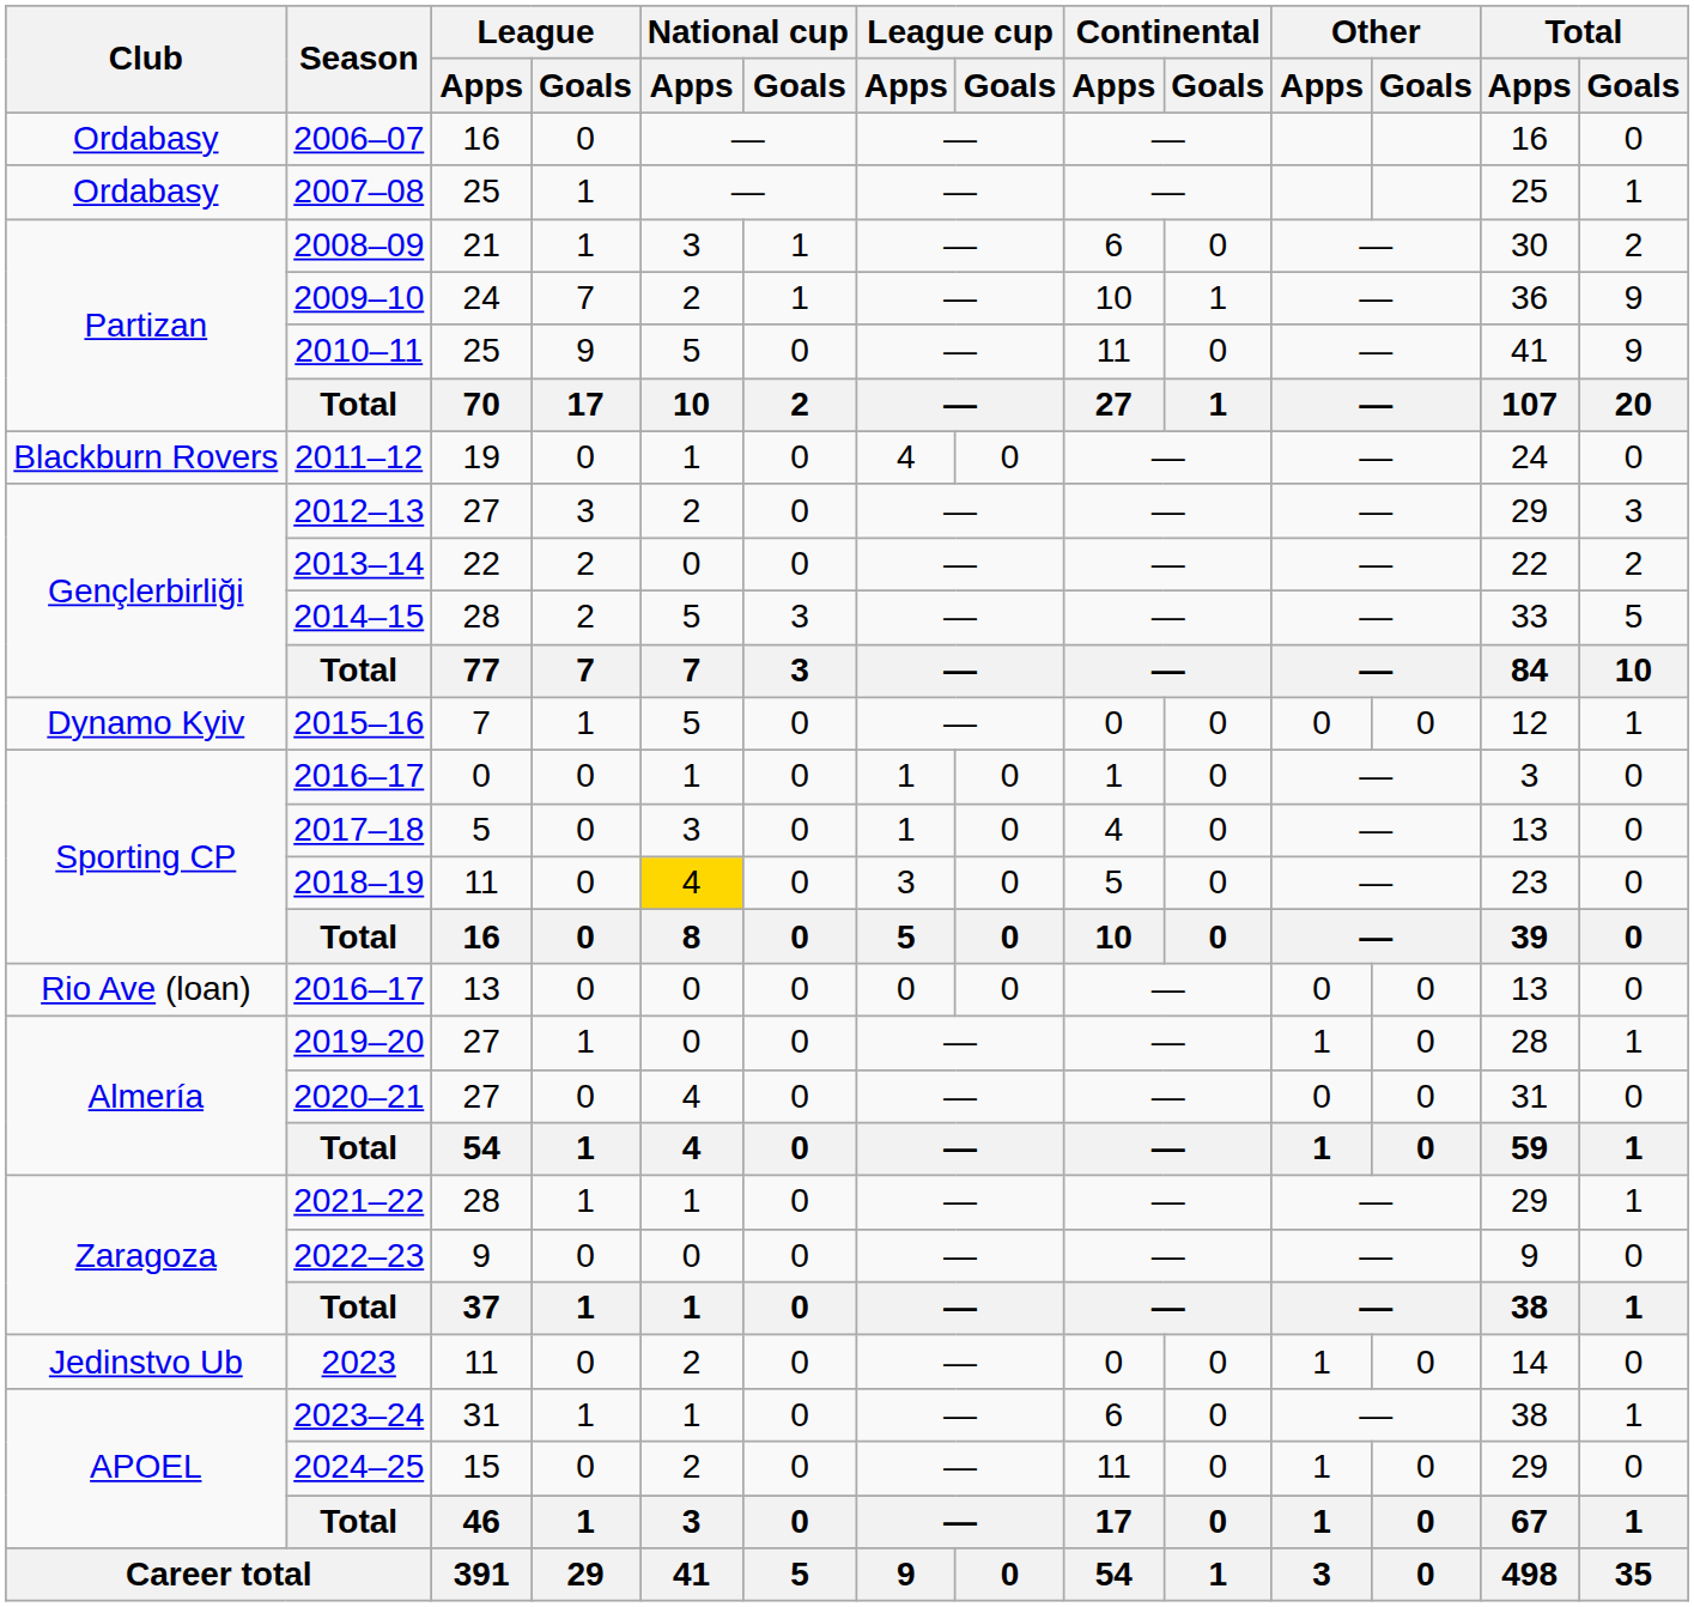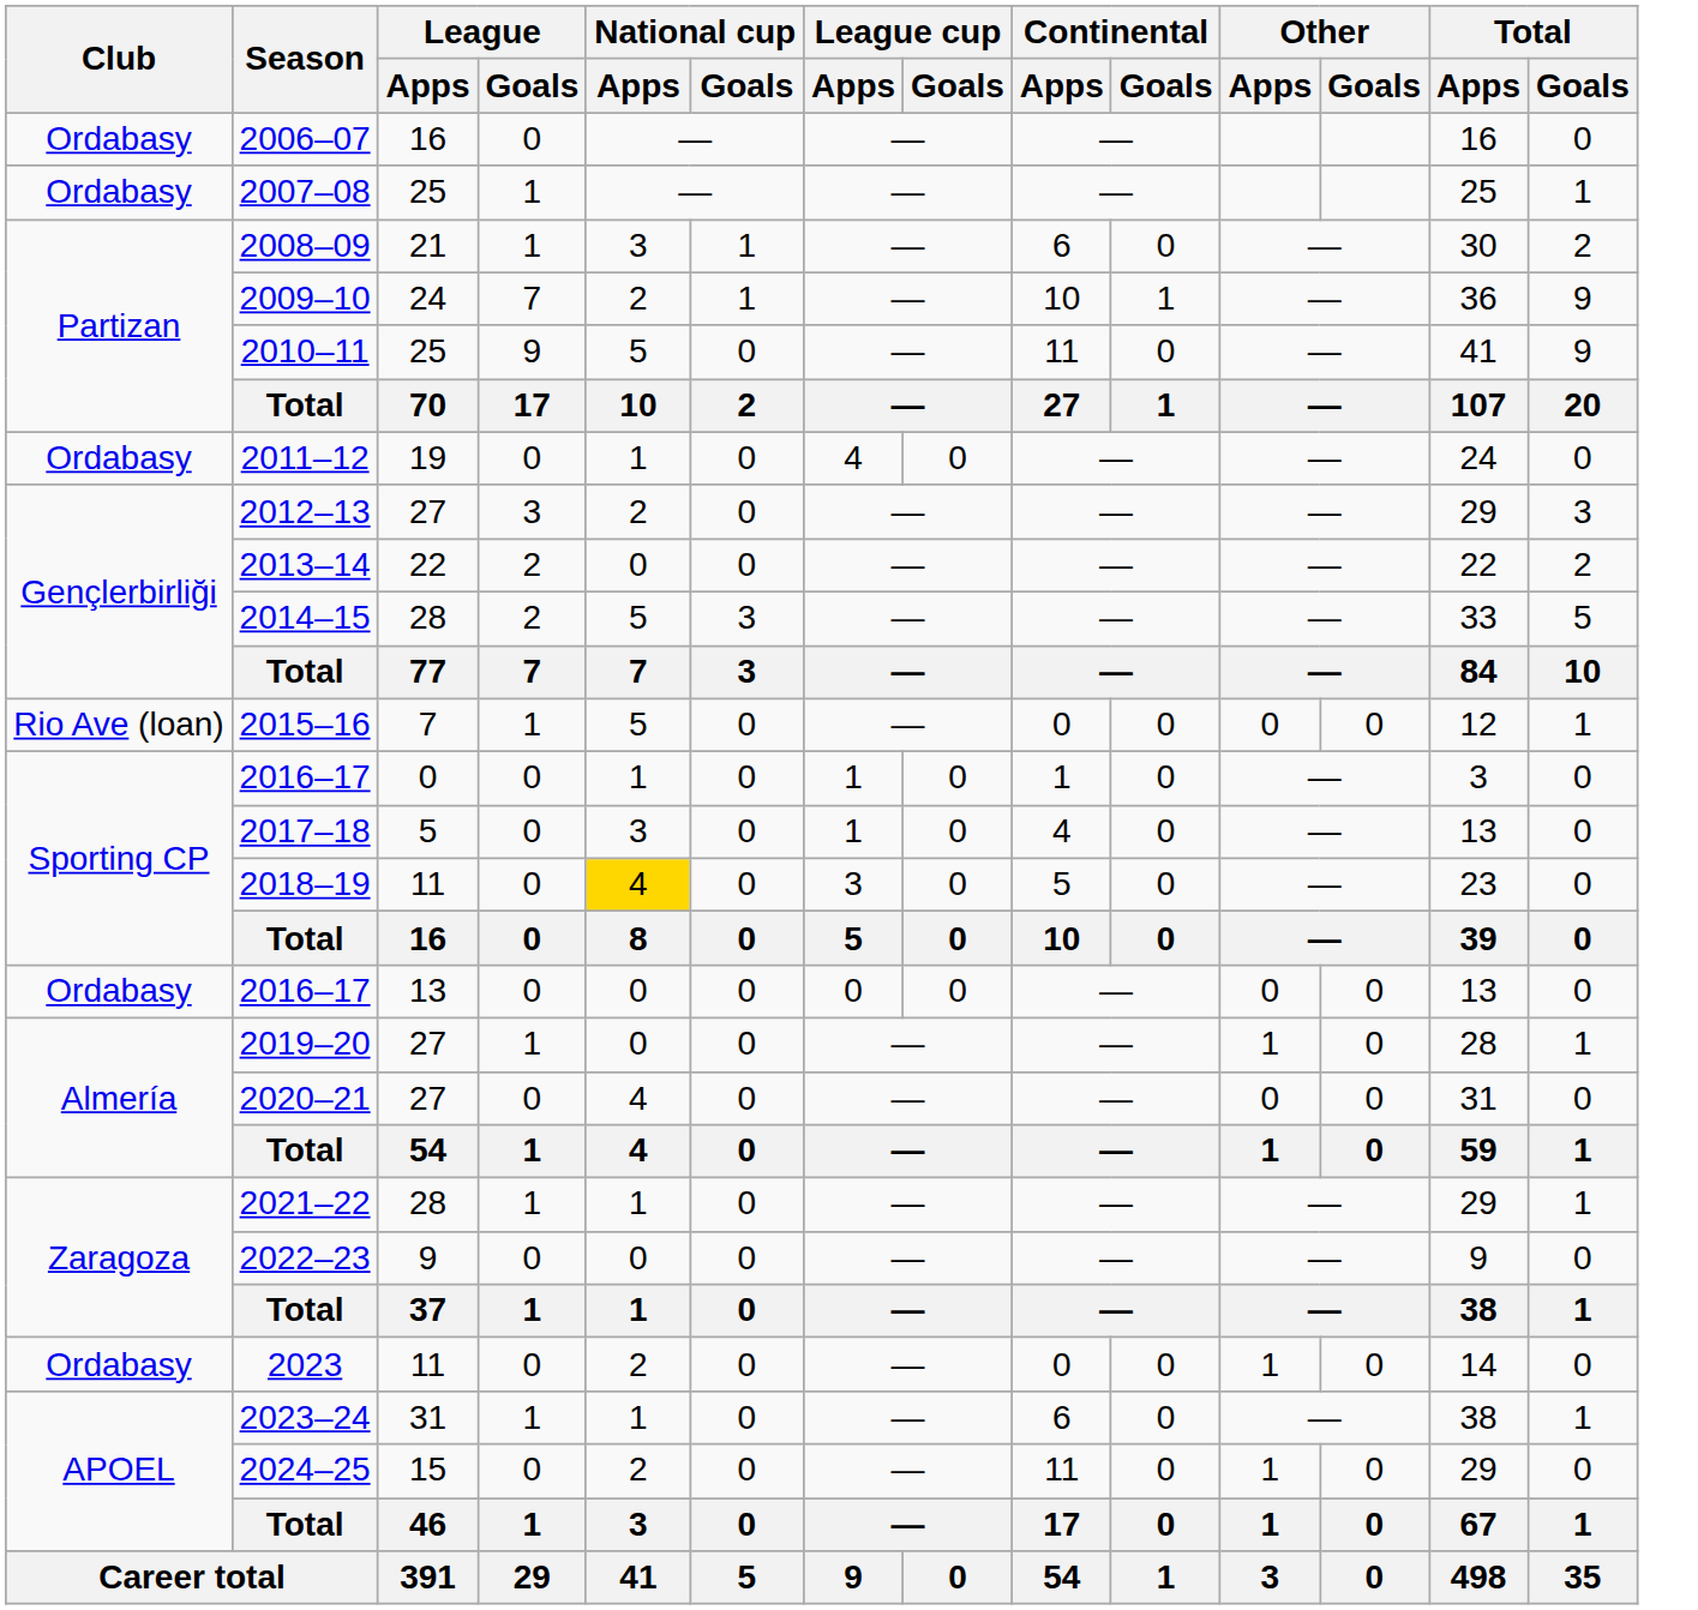2011–12 | Club: Blackburn Rovers -> Ordabasy
2015–16 | Club: Dynamo Kyiv -> Rio Ave (loan)
2016–17 / 13 | Club: Rio Ave (loan) -> Ordabasy
2023 | Club: Jedinstvo Ub -> Ordabasy
